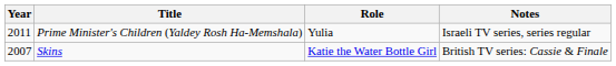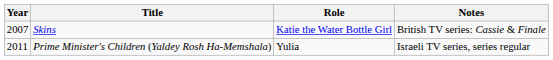rows swapped: Skins <-> Prime Minister's Children (Yaldey Rosh Ha-Memshala)
